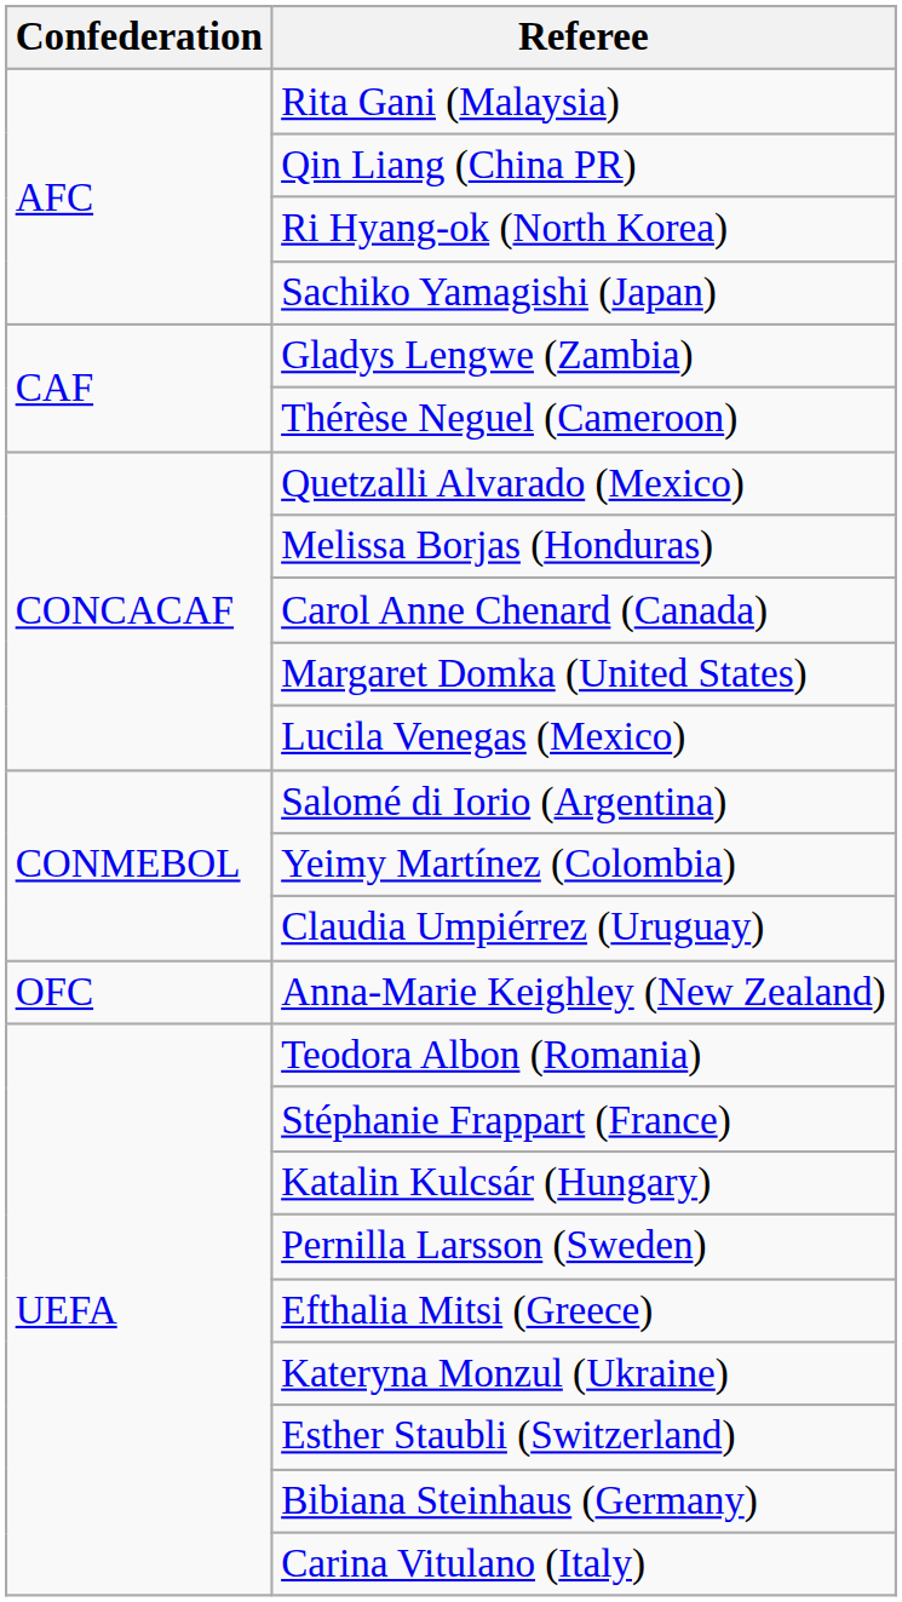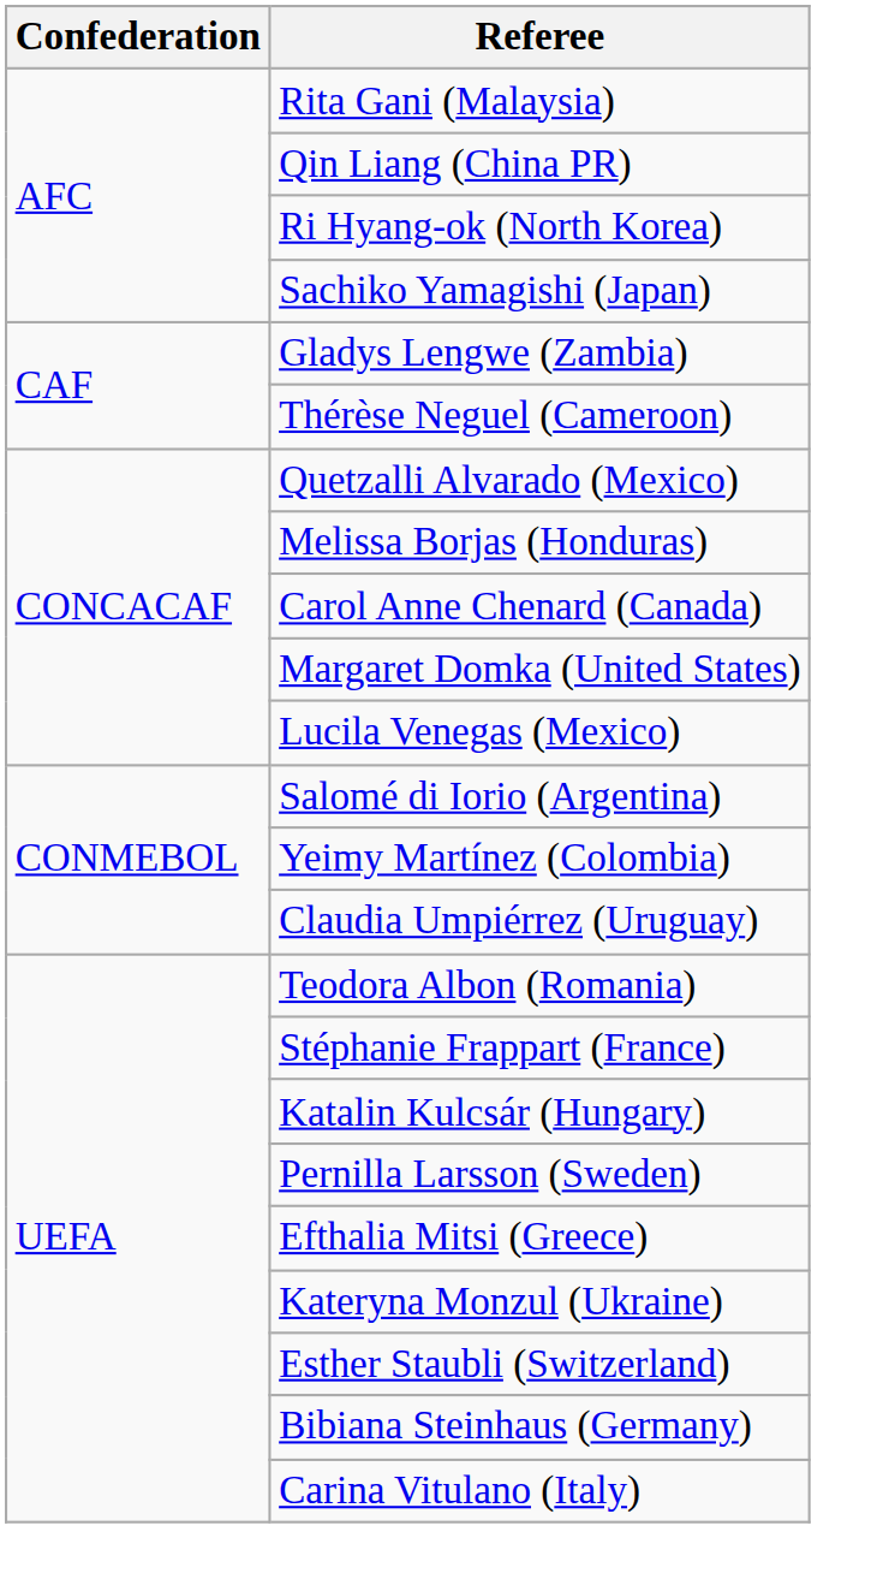- row: OFC | Anna-Marie Keighley (New Zealand)
